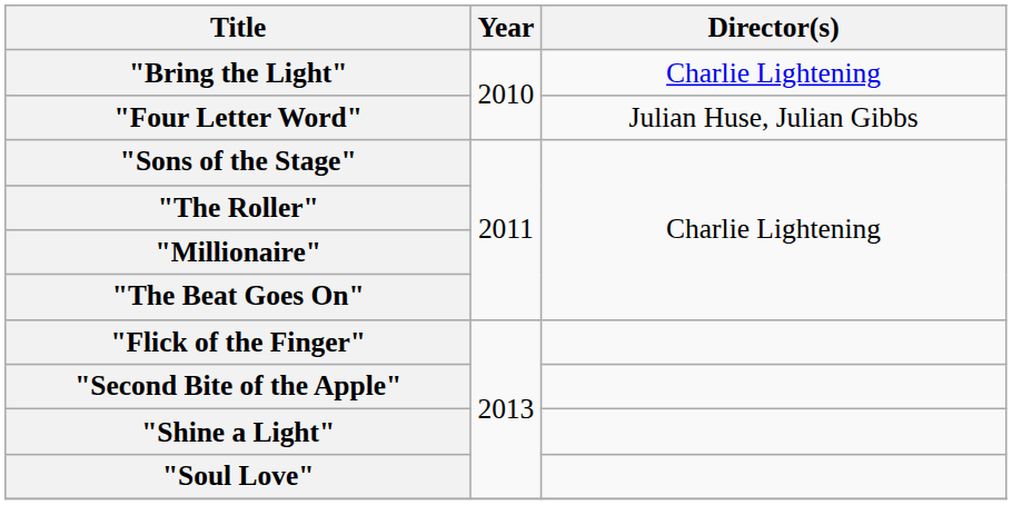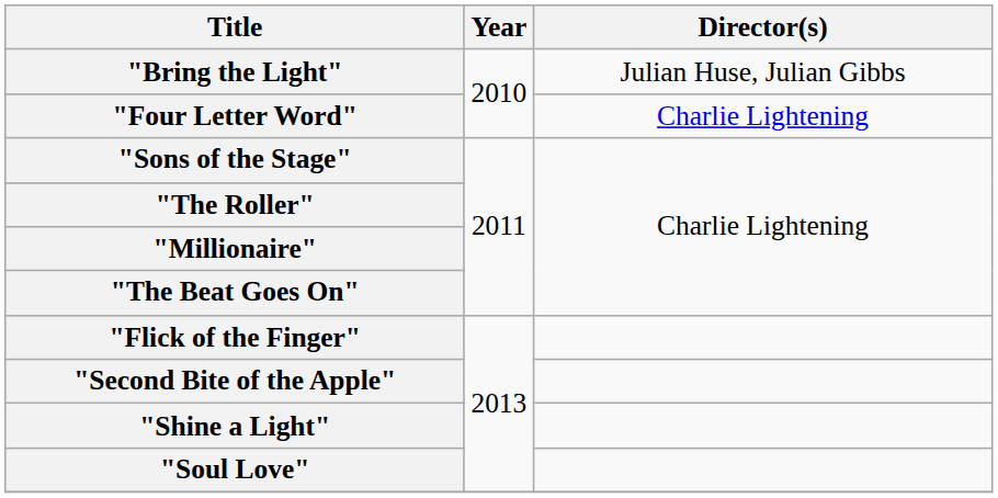"Bring the Light" | Director(s): Charlie Lightening -> Julian Huse, Julian Gibbs
"Four Letter Word" | Director(s): Julian Huse, Julian Gibbs -> Charlie Lightening
